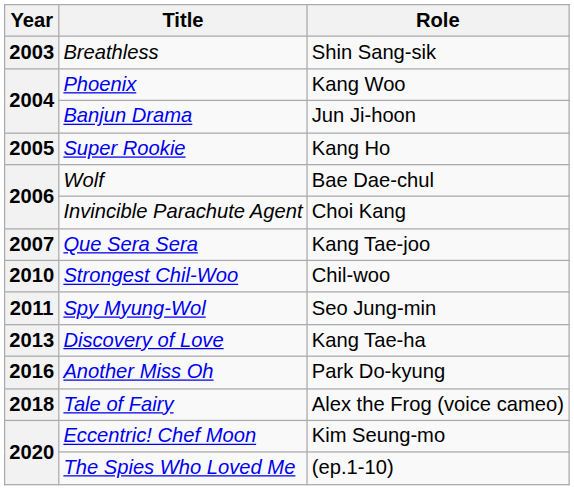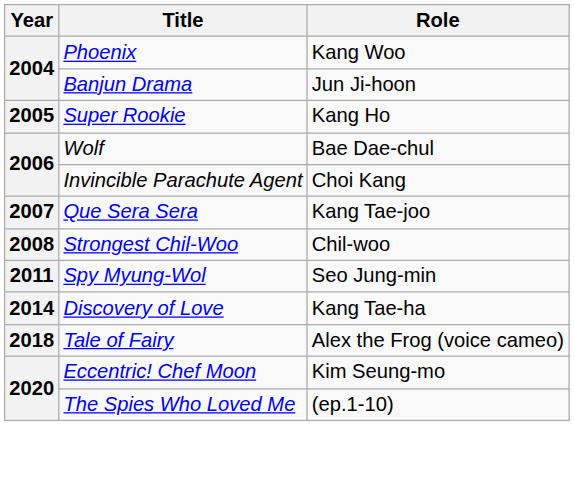- row: 2003 | Breathless | Shin Sang-sik
Strongest Chil-Woo | Year: 2010 -> 2008
Discovery of Love | Year: 2013 -> 2014
- row: 2016 | Another Miss Oh | Park Do-kyung
